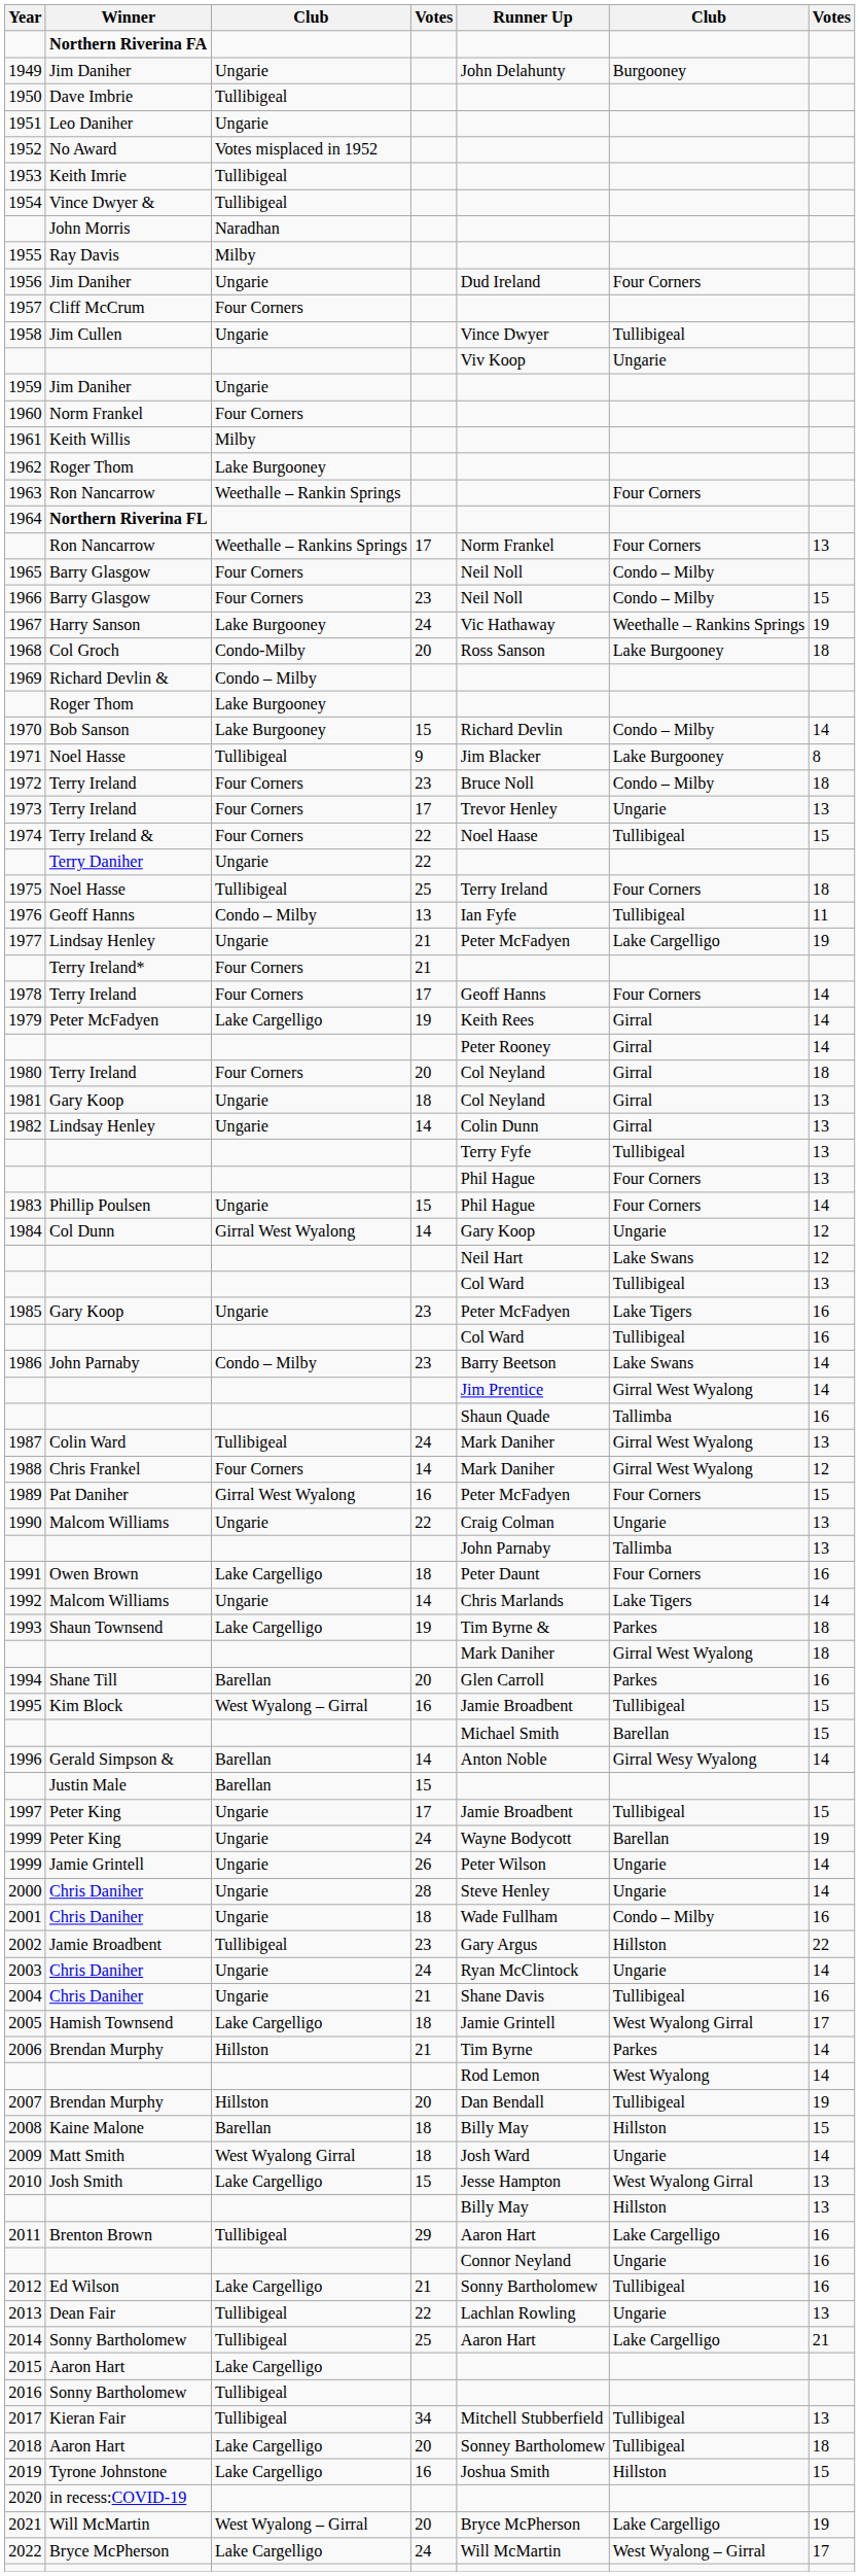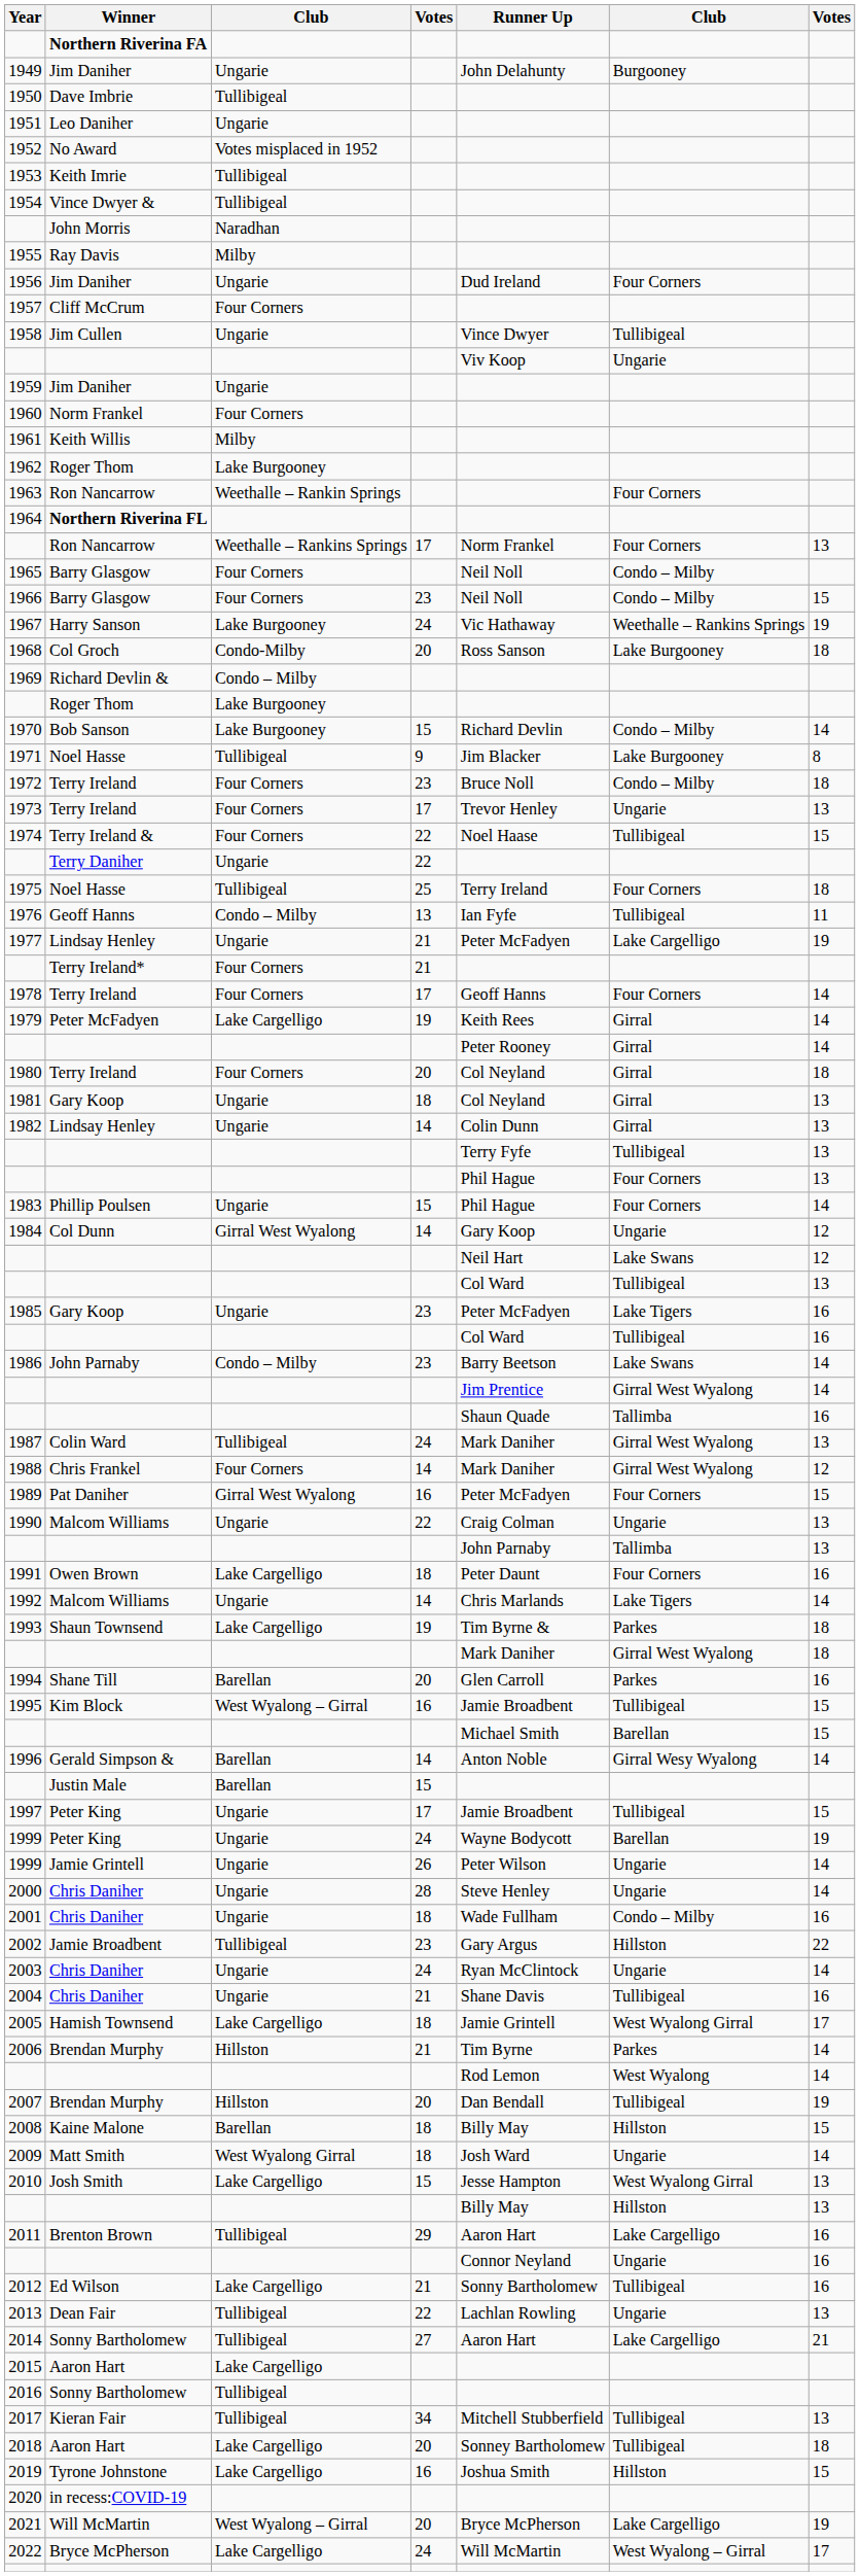2014 | column 4: 25 -> 27
